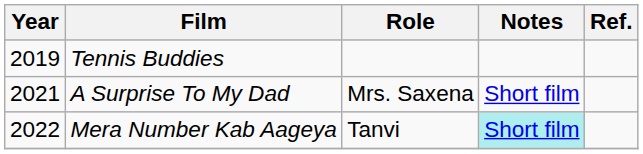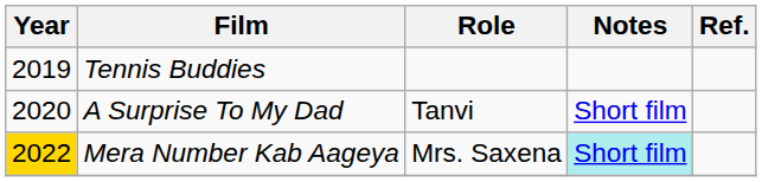A Surprise To My Dad | Year: 2021 -> 2020
A Surprise To My Dad | Role: Mrs. Saxena -> Tanvi
Mera Number Kab Aageya | Year: no background -> gold background
Mera Number Kab Aageya | Role: Tanvi -> Mrs. Saxena
